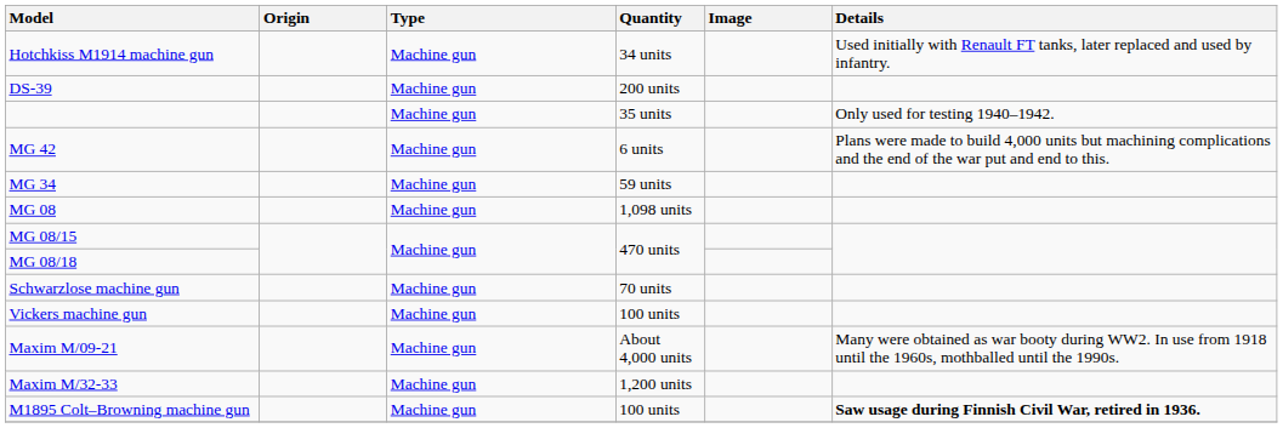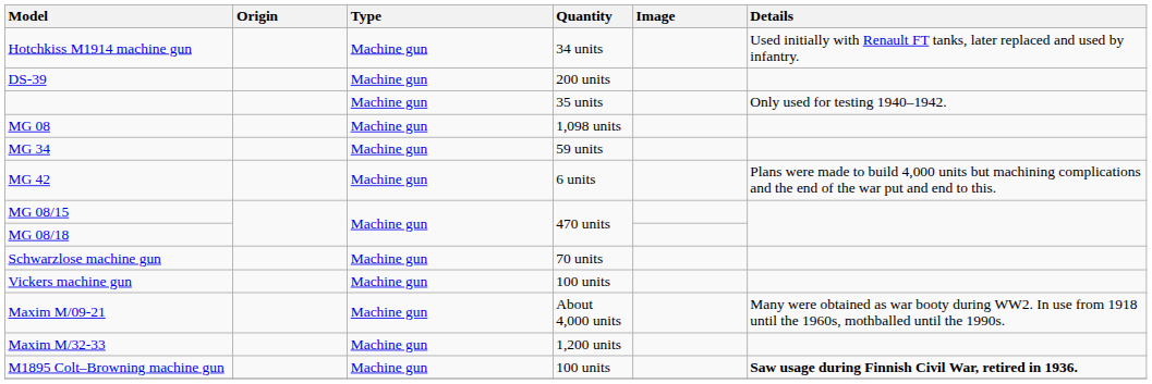rows swapped: MG 42 <-> MG 08
